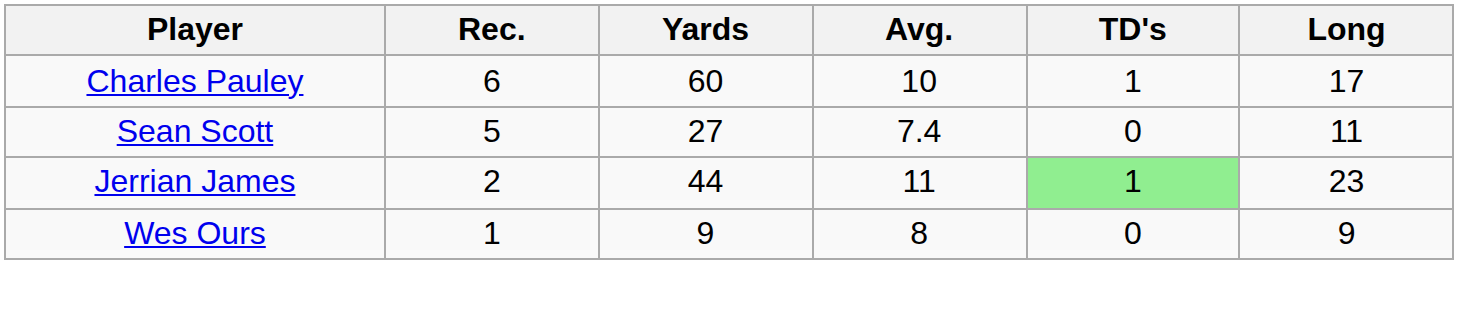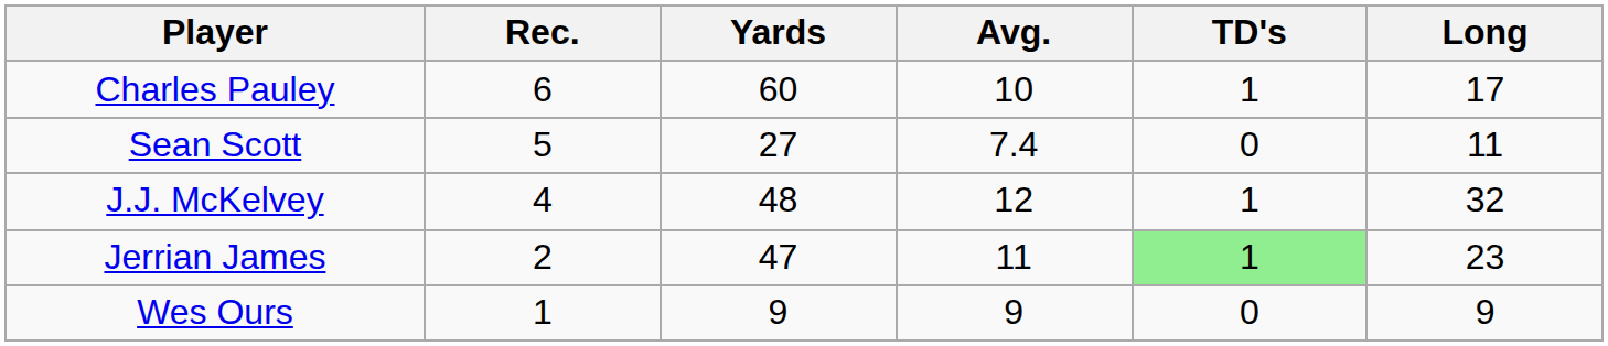+ row: J.J. McKelvey | 4 | 48 | 12 | 1 | 32
Jerrian James | Yards: 44 -> 47
Wes Ours | Avg.: 8 -> 9
